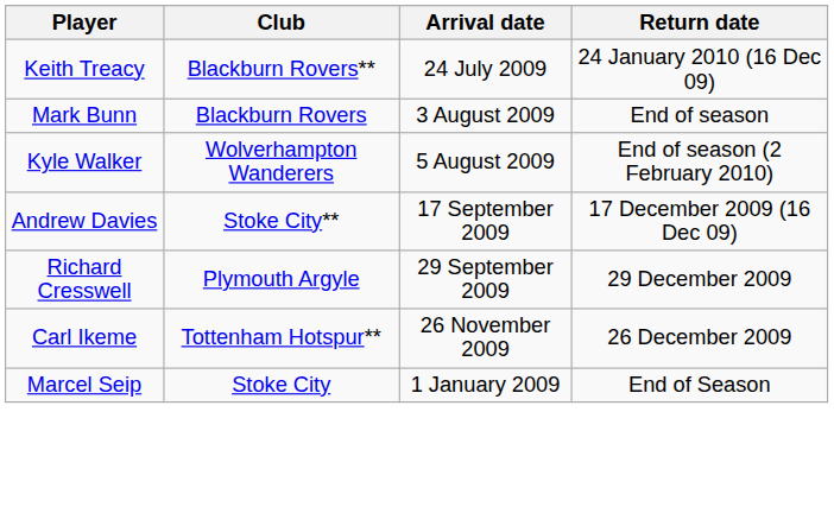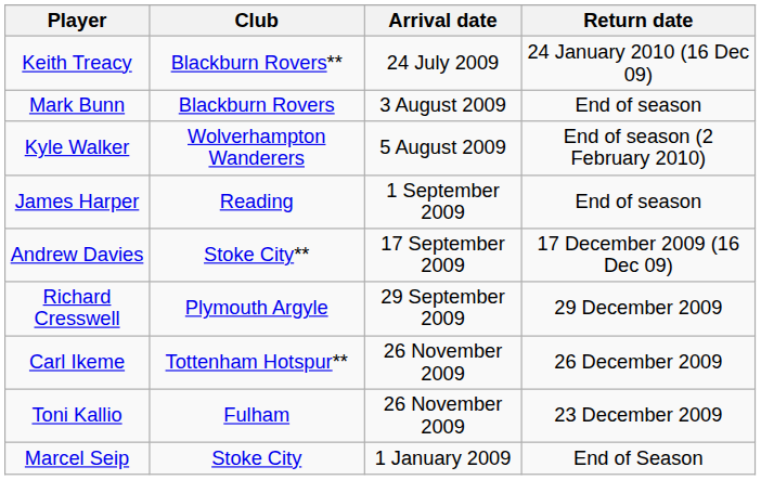+ row: James Harper | Reading | 1 September 2009 | End of season
+ row: Toni Kallio | Fulham | 26 November 2009 | 23 December 2009
